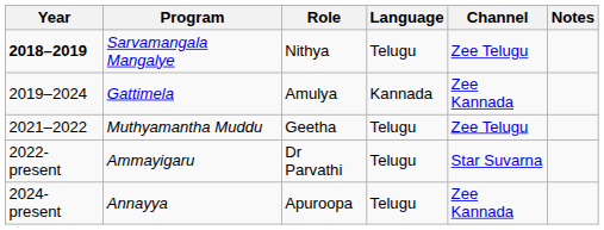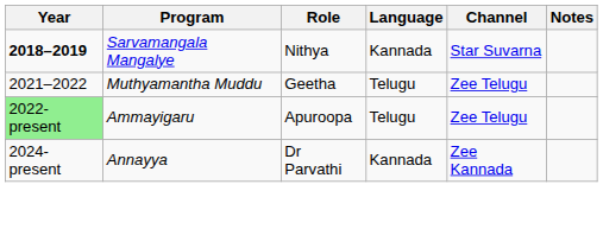Sarvamangala Mangalye | Language: Telugu -> Kannada
Sarvamangala Mangalye | Channel: Zee Telugu -> Star Suvarna
- row: 2019–2024 | Gattimela | Amulya | Kannada | Zee Kannada
Ammayigaru | Year: no background -> lightgreen background
Ammayigaru | Role: Dr Parvathi -> Apuroopa
Ammayigaru | Channel: Star Suvarna -> Zee Telugu
Annayya | Role: Apuroopa -> Dr Parvathi
Annayya | Language: Telugu -> Kannada
